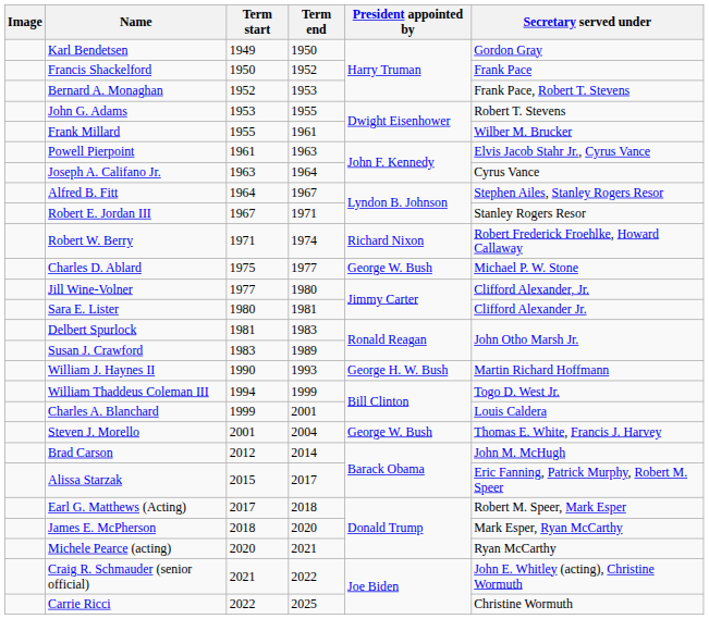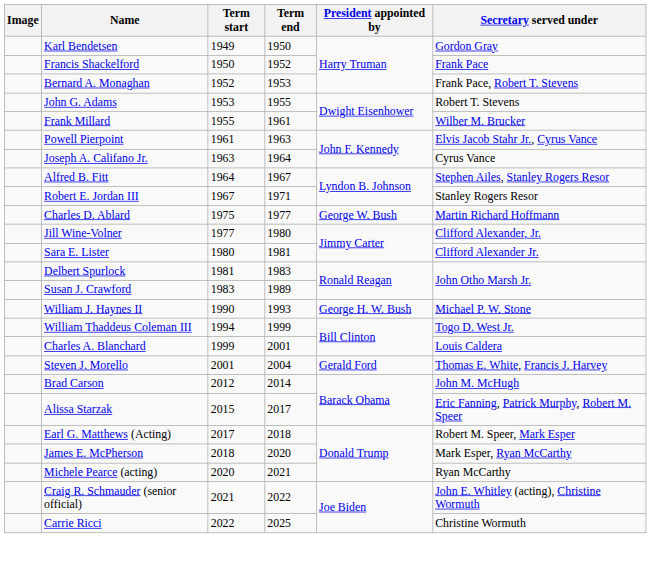- row: Robert W. Berry | 1971 | 1974 | Richard Nixon | Robert Frederick Froehlke, Howard Callaway
Charles D. Ablard | Secretary served under: Michael P. W. Stone -> Martin Richard Hoffmann
William J. Haynes II | Secretary served under: Martin Richard Hoffmann -> Michael P. W. Stone
Steven J. Morello | President appointed by: George W. Bush -> Gerald Ford
